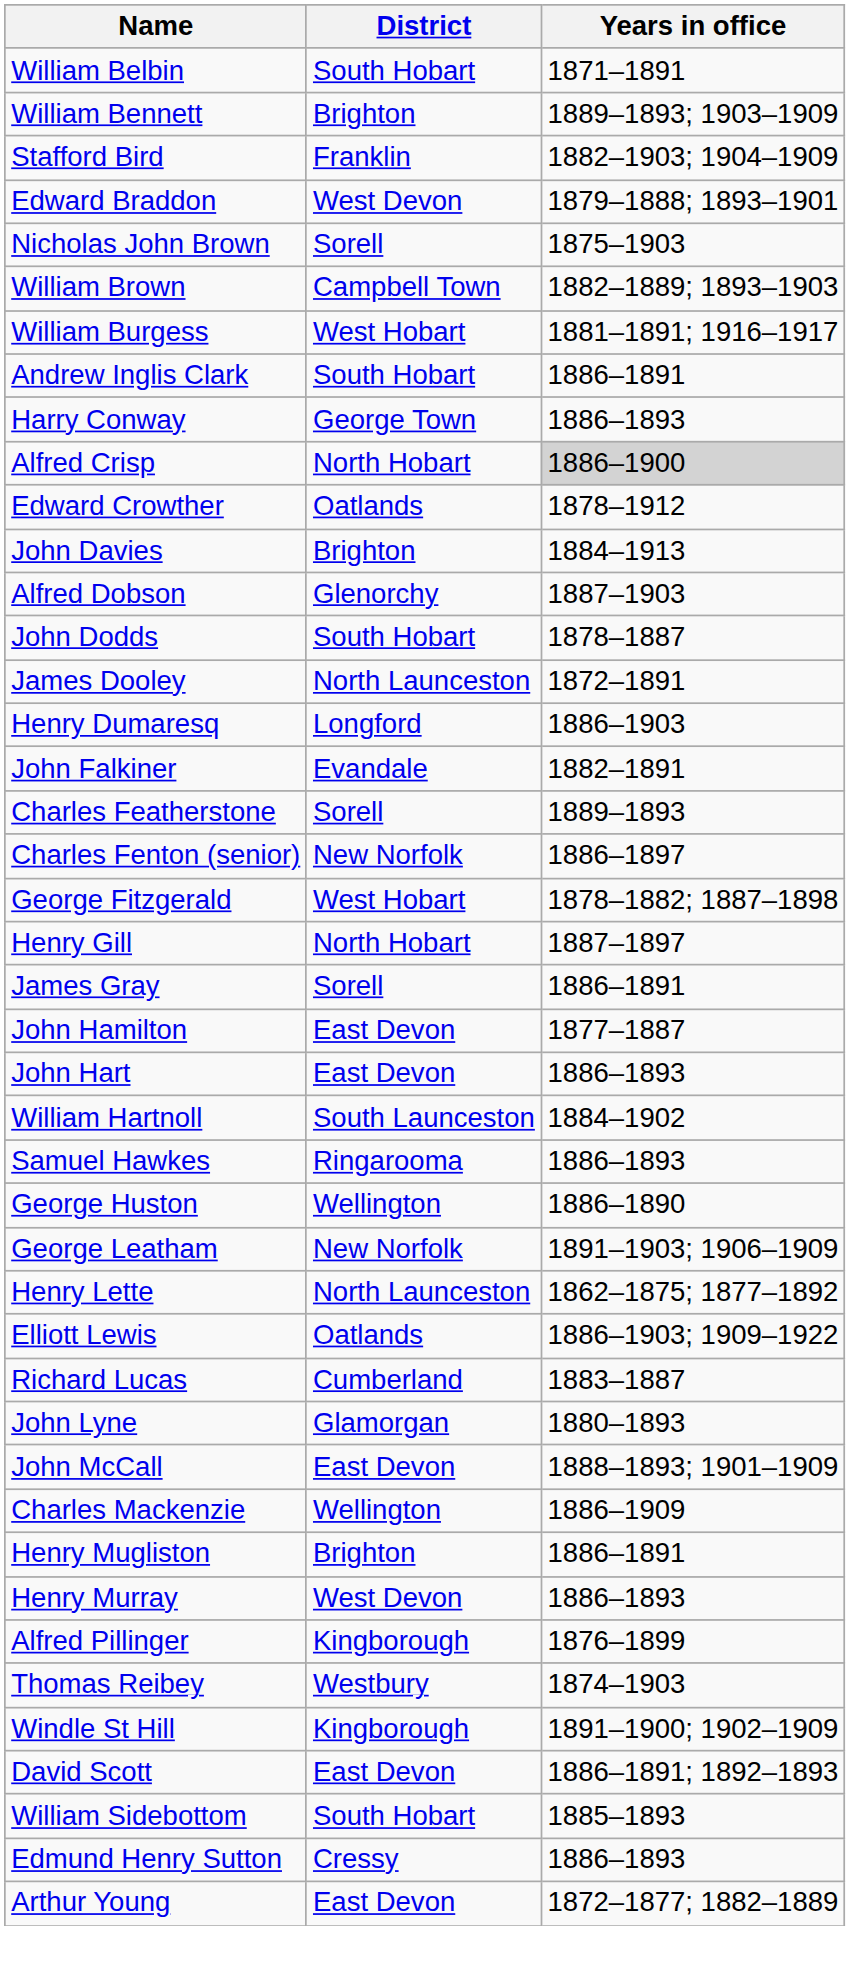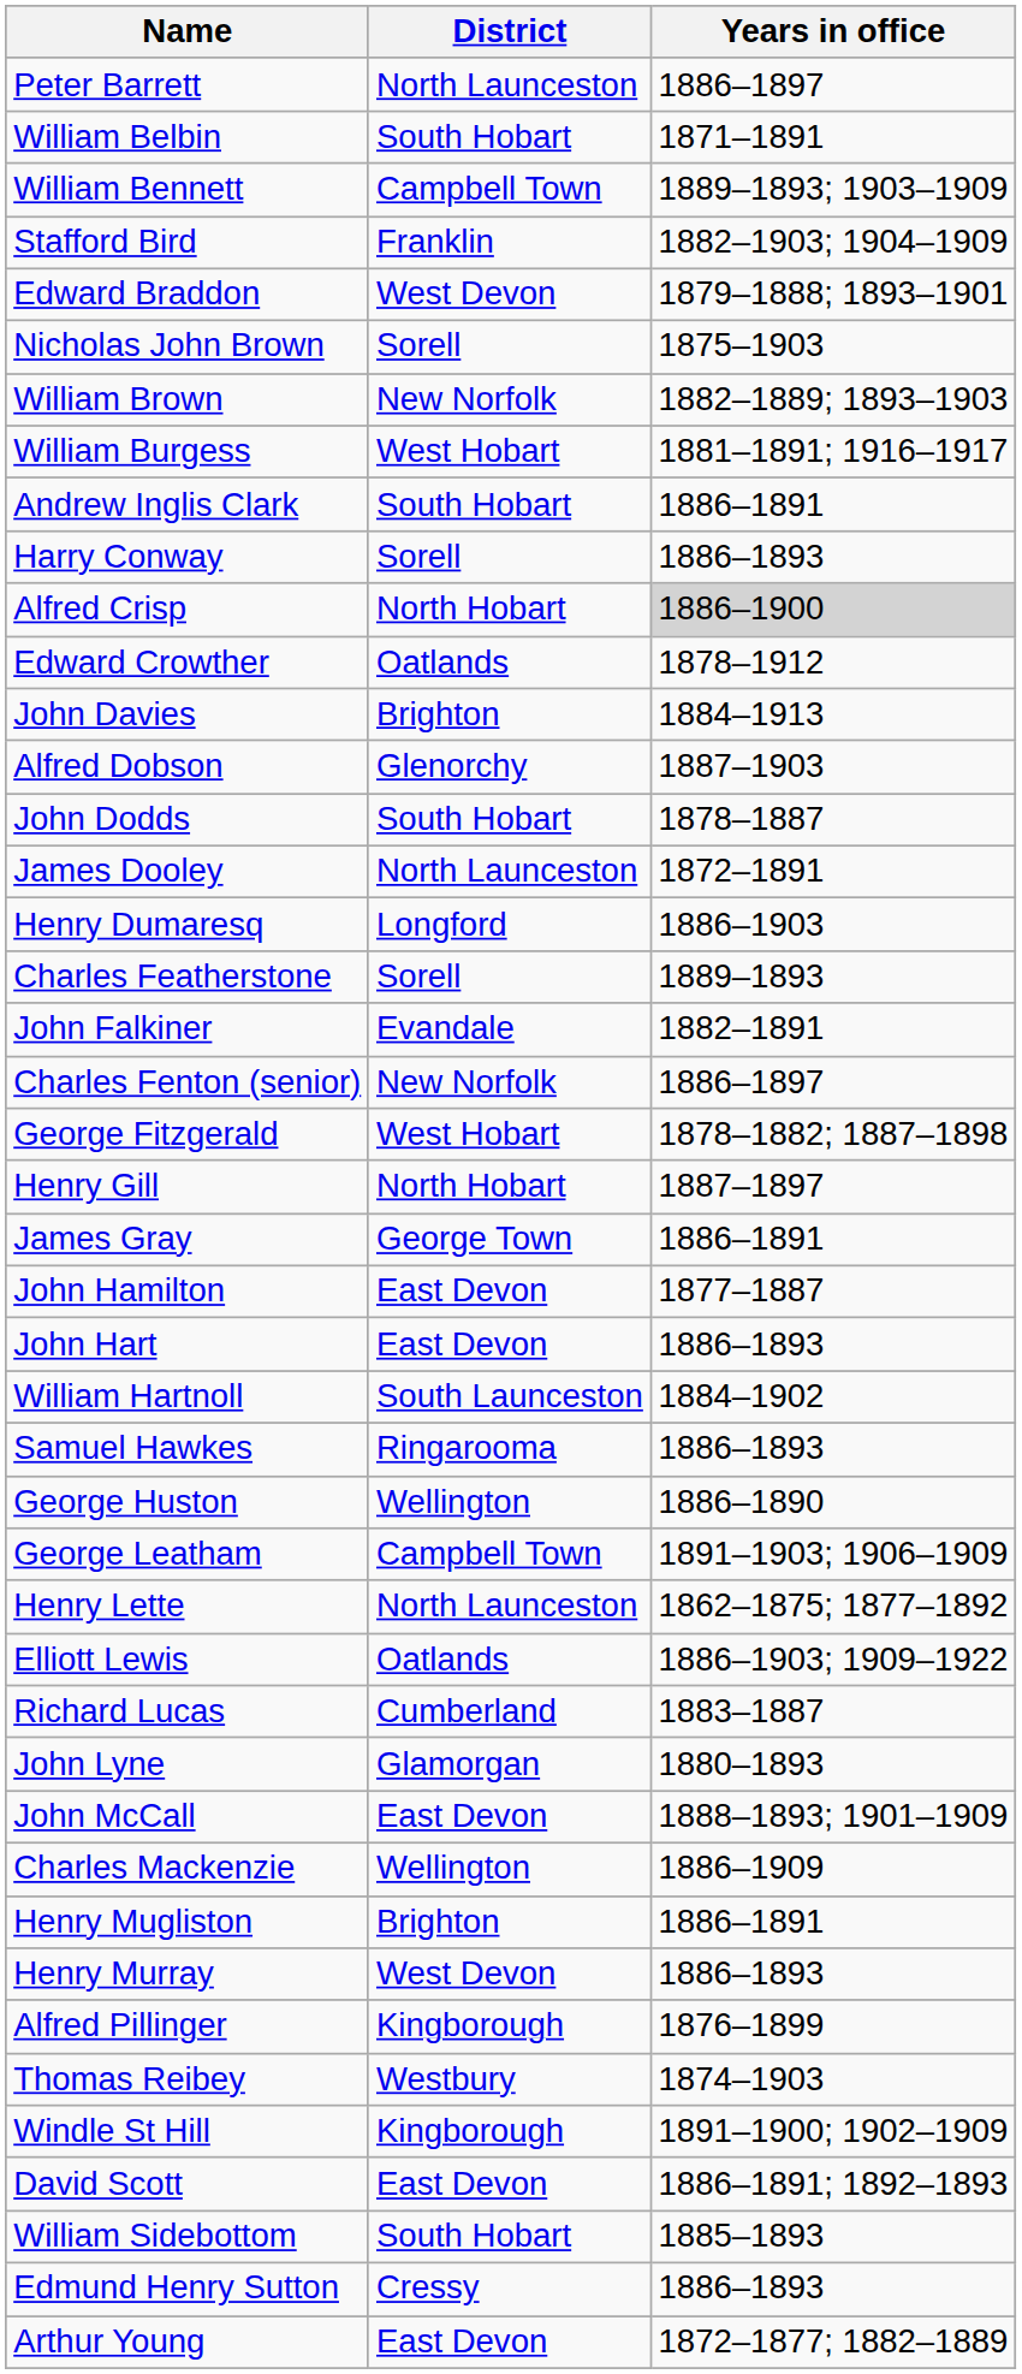+ row: Peter Barrett | North Launceston | 1886–1897
William Bennett | District: Brighton -> Campbell Town
William Brown | District: Campbell Town -> New Norfolk
Harry Conway | District: George Town -> Sorell
rows swapped: John Falkiner <-> Charles Featherstone
James Gray | District: Sorell -> George Town
George Leatham | District: New Norfolk -> Campbell Town
